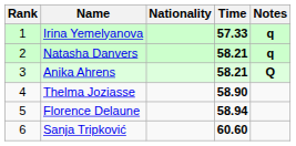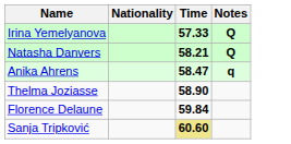- column: Rank | 1 | 2 | 3 | 4 | 5 | 6
Irina Yemelyanova | Notes: q -> Q
Natasha Danvers | Notes: q -> Q
Anika Ahrens | Time: 58.21 -> 58.47
Anika Ahrens | Notes: Q -> q
Florence Delaune | Time: 58.94 -> 59.84
Sanja Tripković | Time: no background -> khaki background
